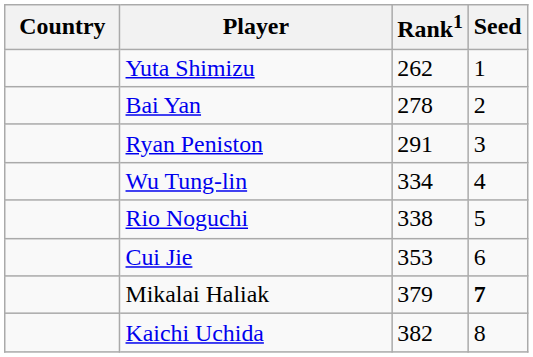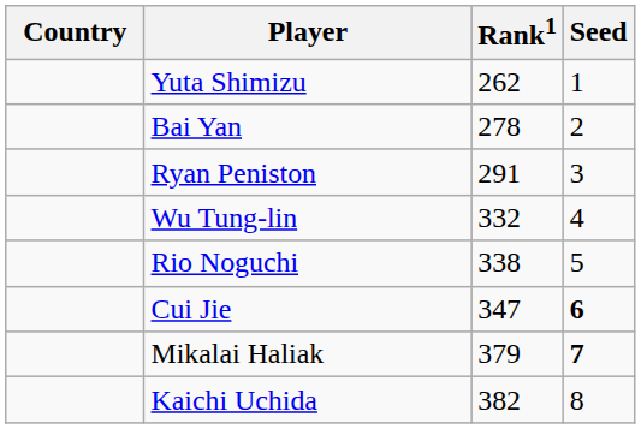Wu Tung-lin | Rank1: 334 -> 332
Cui Jie | Rank1: 353 -> 347
Cui Jie | Seed: normal -> bold
